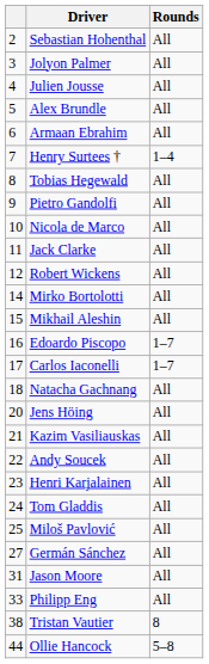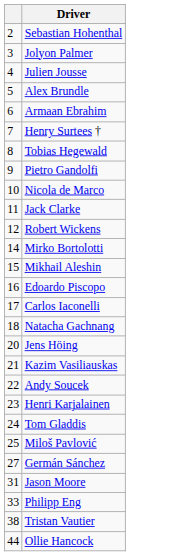- column: Rounds | All | All | All | All | All | 1–4 | All | All | All | All | All | All | All | 1–7 | 1–7 | All | All | All | All | All | All | All | All | All | All | 8 | 5–8
